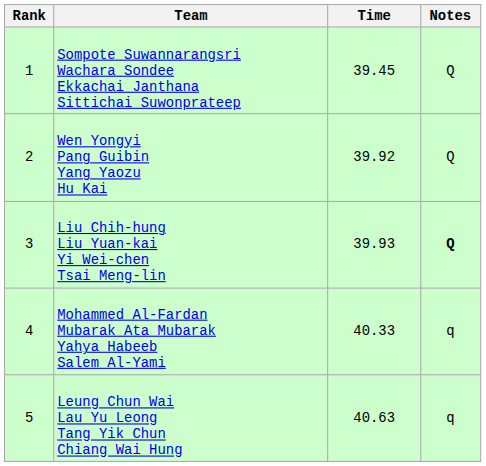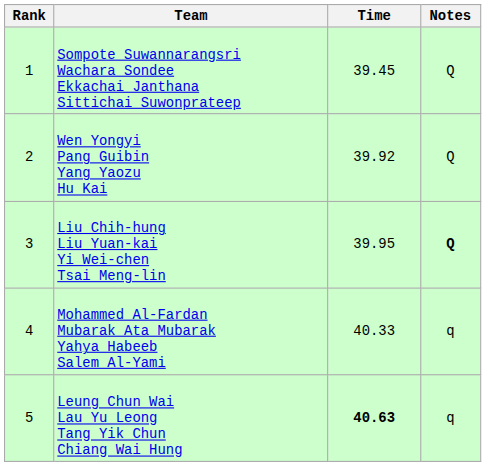Liu Chih-hung Liu Yuan-kai Yi Wei-chen Tsai Meng-lin | Time: 39.93 -> 39.95
Leung Chun Wai Lau Yu Leong Tang Yik Chun Chiang Wai Hung | Time: normal -> bold
